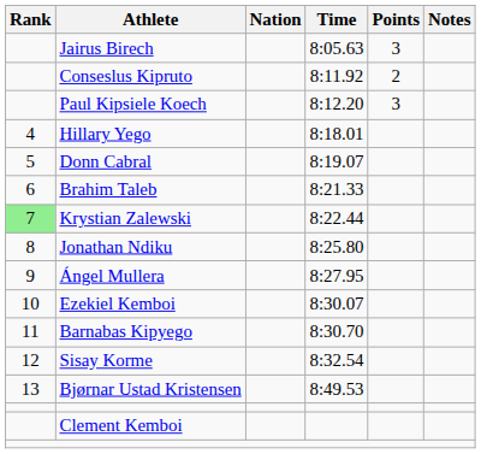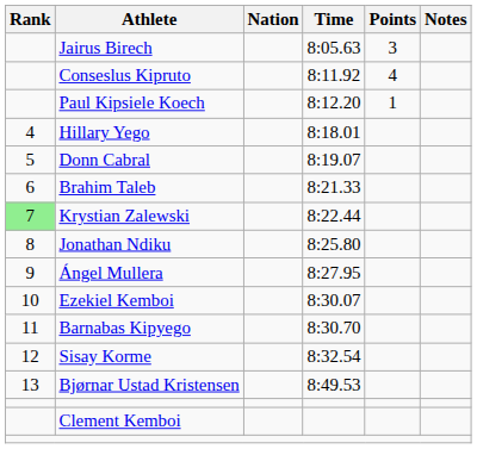Conseslus Kipruto | Points: 2 -> 4
Paul Kipsiele Koech | Points: 3 -> 1
